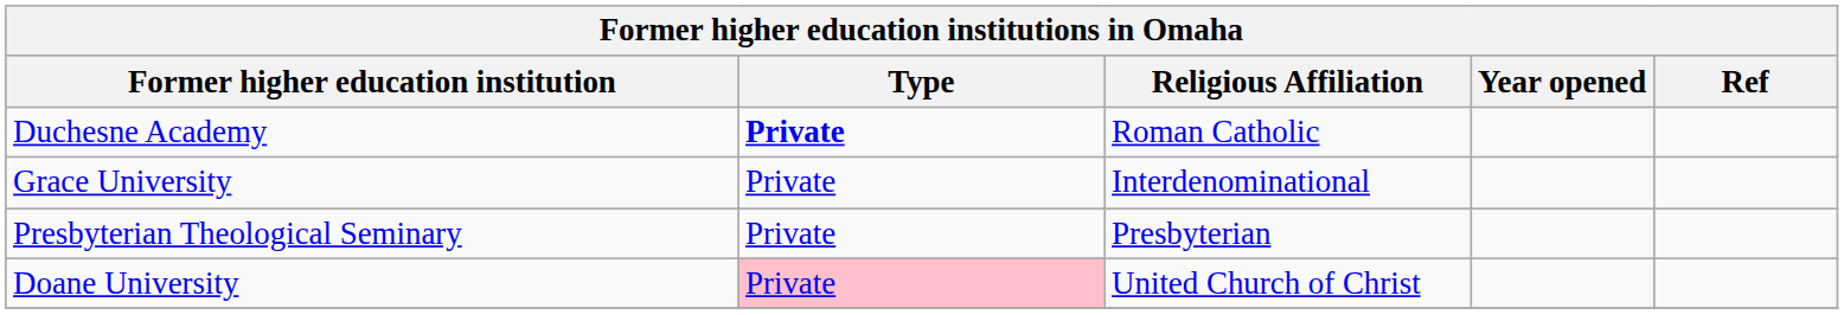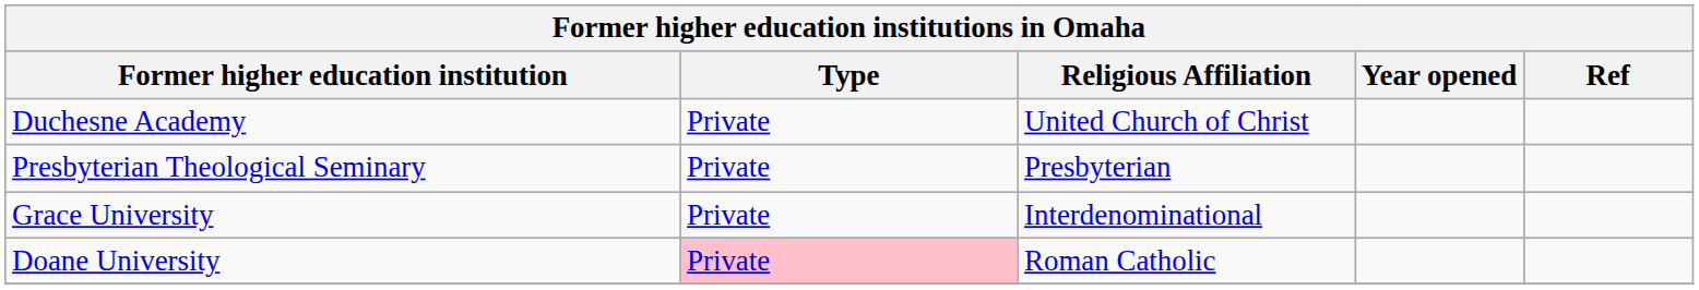Duchesne Academy | Type: bold -> normal
Duchesne Academy | Religious Affiliation: Roman Catholic -> United Church of Christ
rows swapped: Presbyterian Theological Seminary <-> Grace University
Doane University | Religious Affiliation: United Church of Christ -> Roman Catholic
